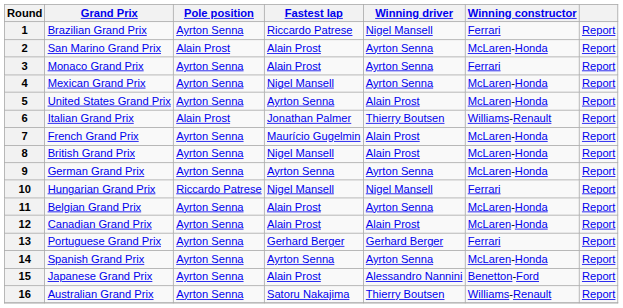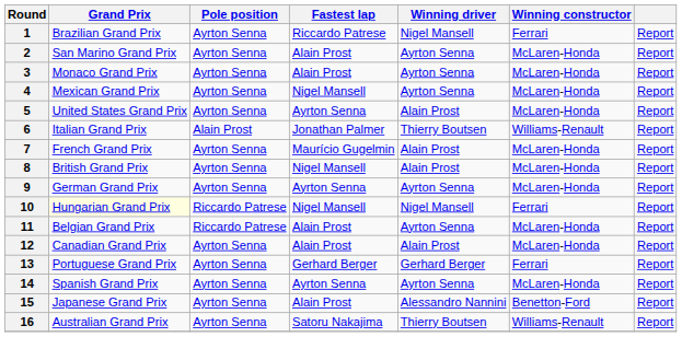2 | Pole position: Alain Prost -> Ayrton Senna
3 | Winning constructor: Ferrari -> McLaren-Honda
10 | Grand Prix: no background -> lightyellow background
11 | Pole position: Ayrton Senna -> Riccardo Patrese
